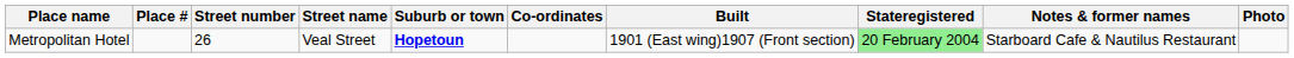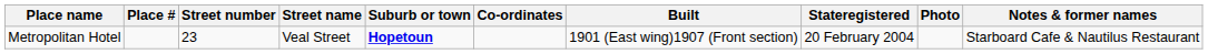columns swapped: Notes & former names <-> Photo
Metropolitan Hotel | Street number: 26 -> 23
Metropolitan Hotel | Stateregistered: lightgreen background -> no background
